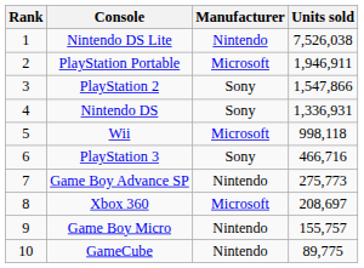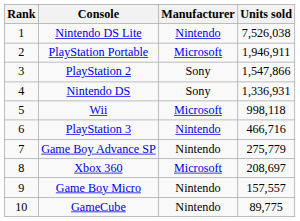PlayStation 3 | Manufacturer: Sony -> Nintendo
Game Boy Advance SP | Units sold: 275,773 -> 275,779
Game Boy Micro | Units sold: 155,757 -> 157,557
